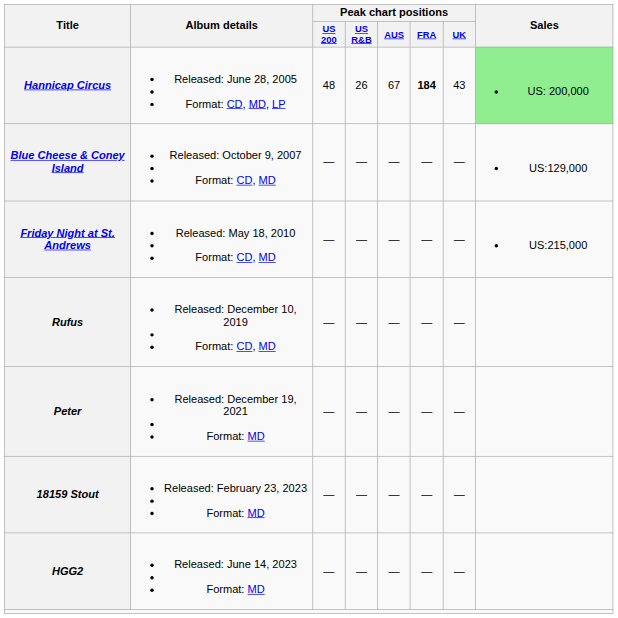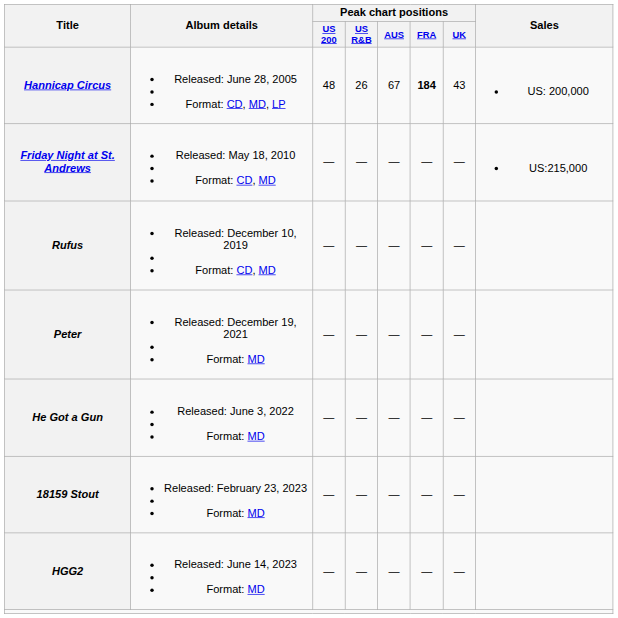Hannicap Circus | Sales: lightgreen background -> no background
- row: Blue Cheese & Coney Island | Released: October 9, 2007 Format: CD, MD | — | — | — | — | — | US:129,000
+ row: He Got a Gun | Released: June 3, 2022 Format: MD | — | — | — | — | —
